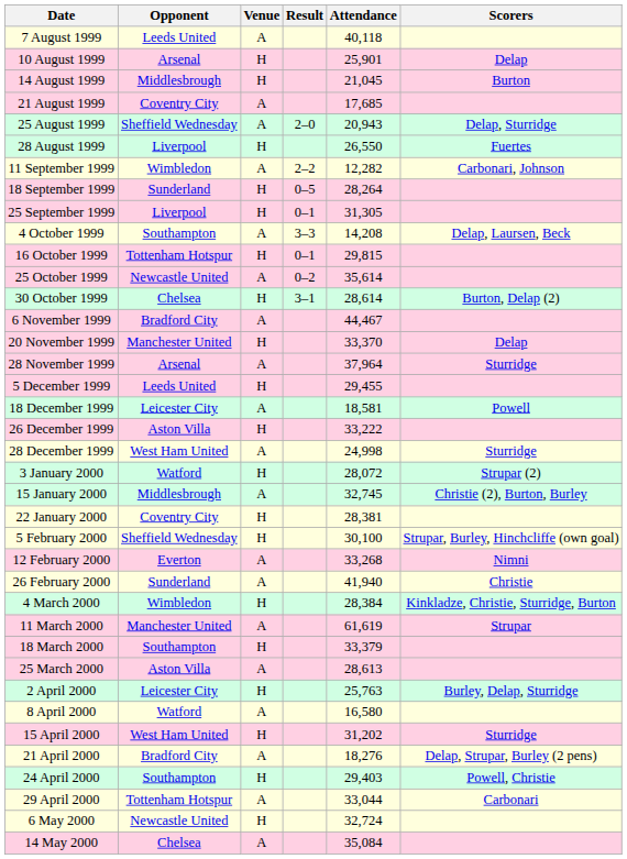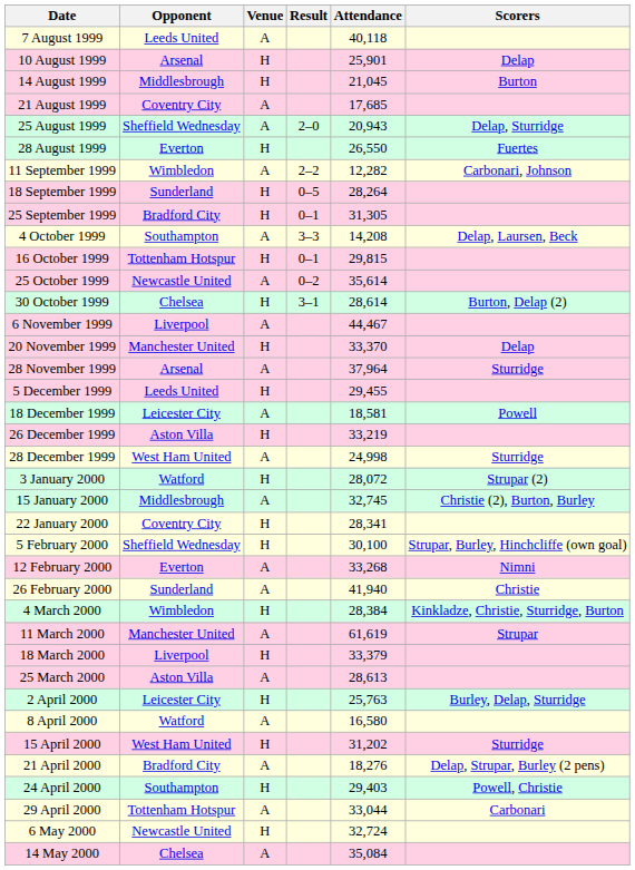28 August 1999 | Opponent: Liverpool -> Everton
25 September 1999 | Opponent: Liverpool -> Bradford City
6 November 1999 | Opponent: Bradford City -> Liverpool
26 December 1999 | Attendance: 33,222 -> 33,219
22 January 2000 | Attendance: 28,381 -> 28,341
18 March 2000 | Opponent: Southampton -> Liverpool
